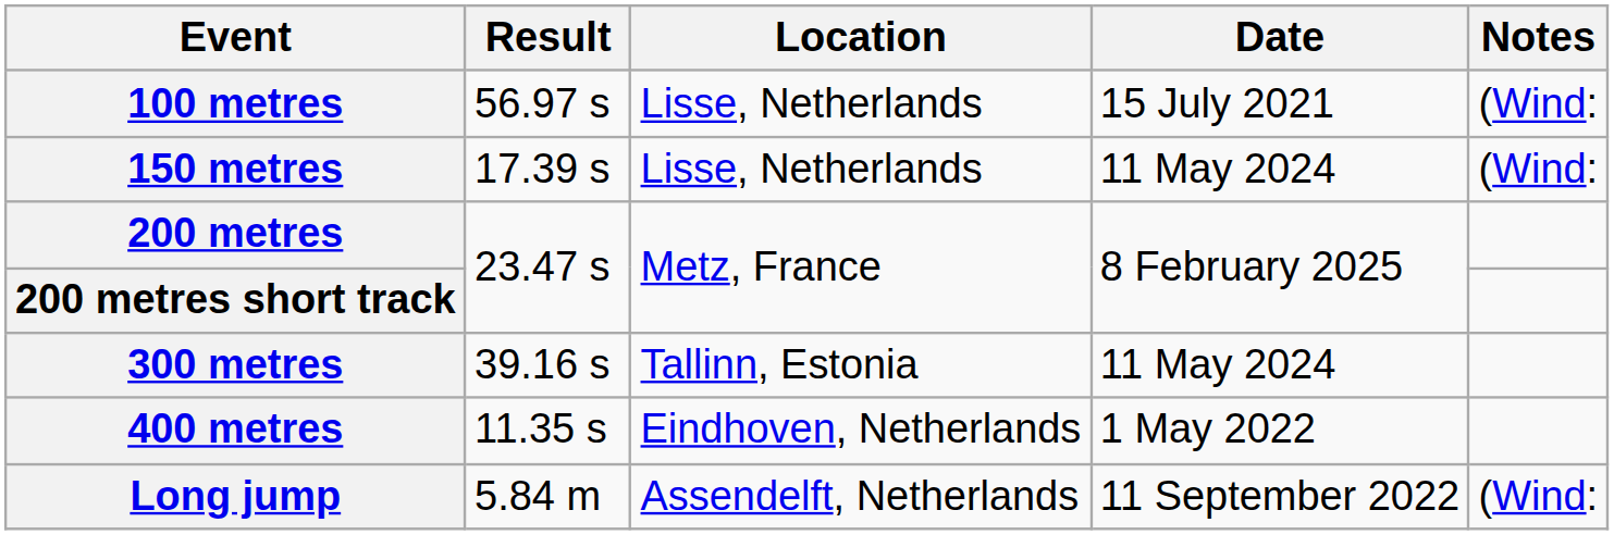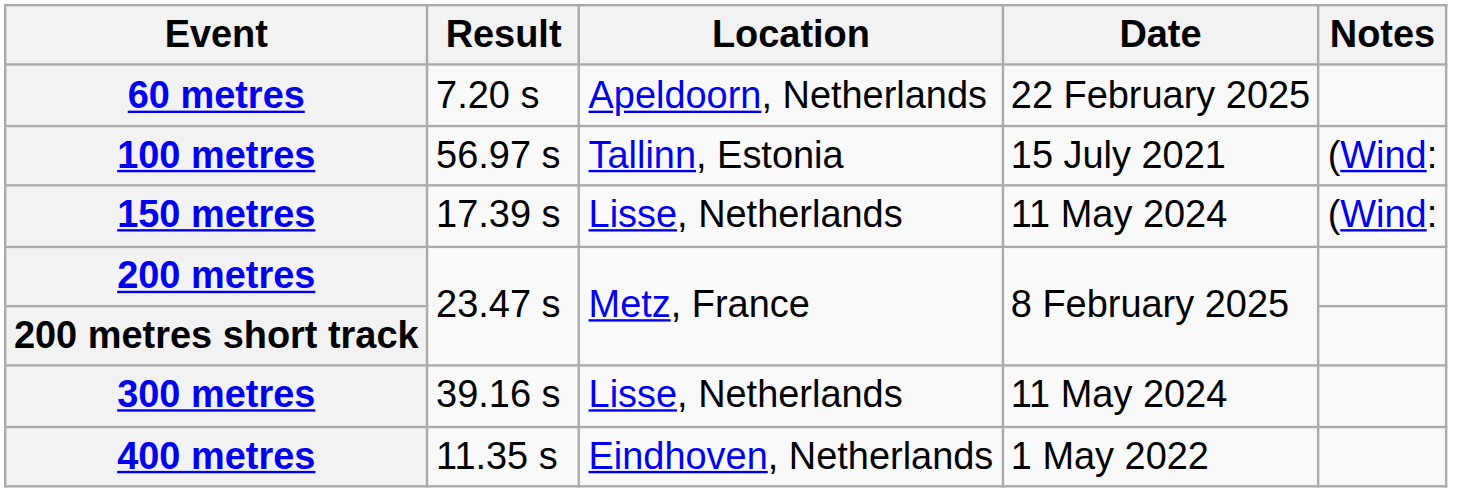+ row: 60 metres | 7.20 s | Apeldoorn, Netherlands | 22 February 2025
100 metres | Location: Lisse, Netherlands -> Tallinn, Estonia
300 metres | Location: Tallinn, Estonia -> Lisse, Netherlands
- row: Long jump | 5.84 m | Assendelft, Netherlands | 11 September 2022 | (Wind:
